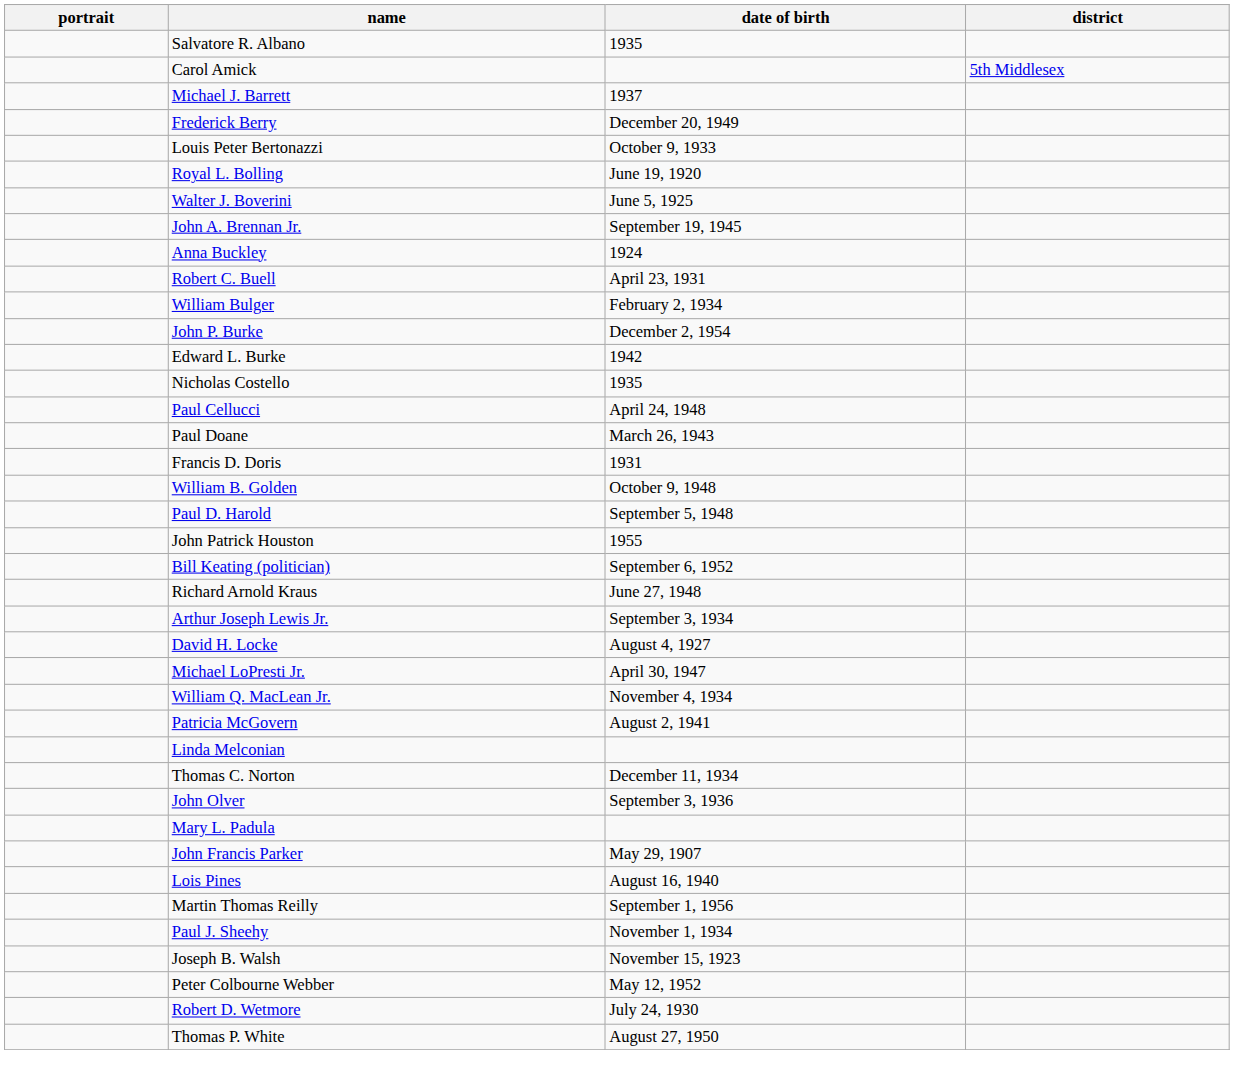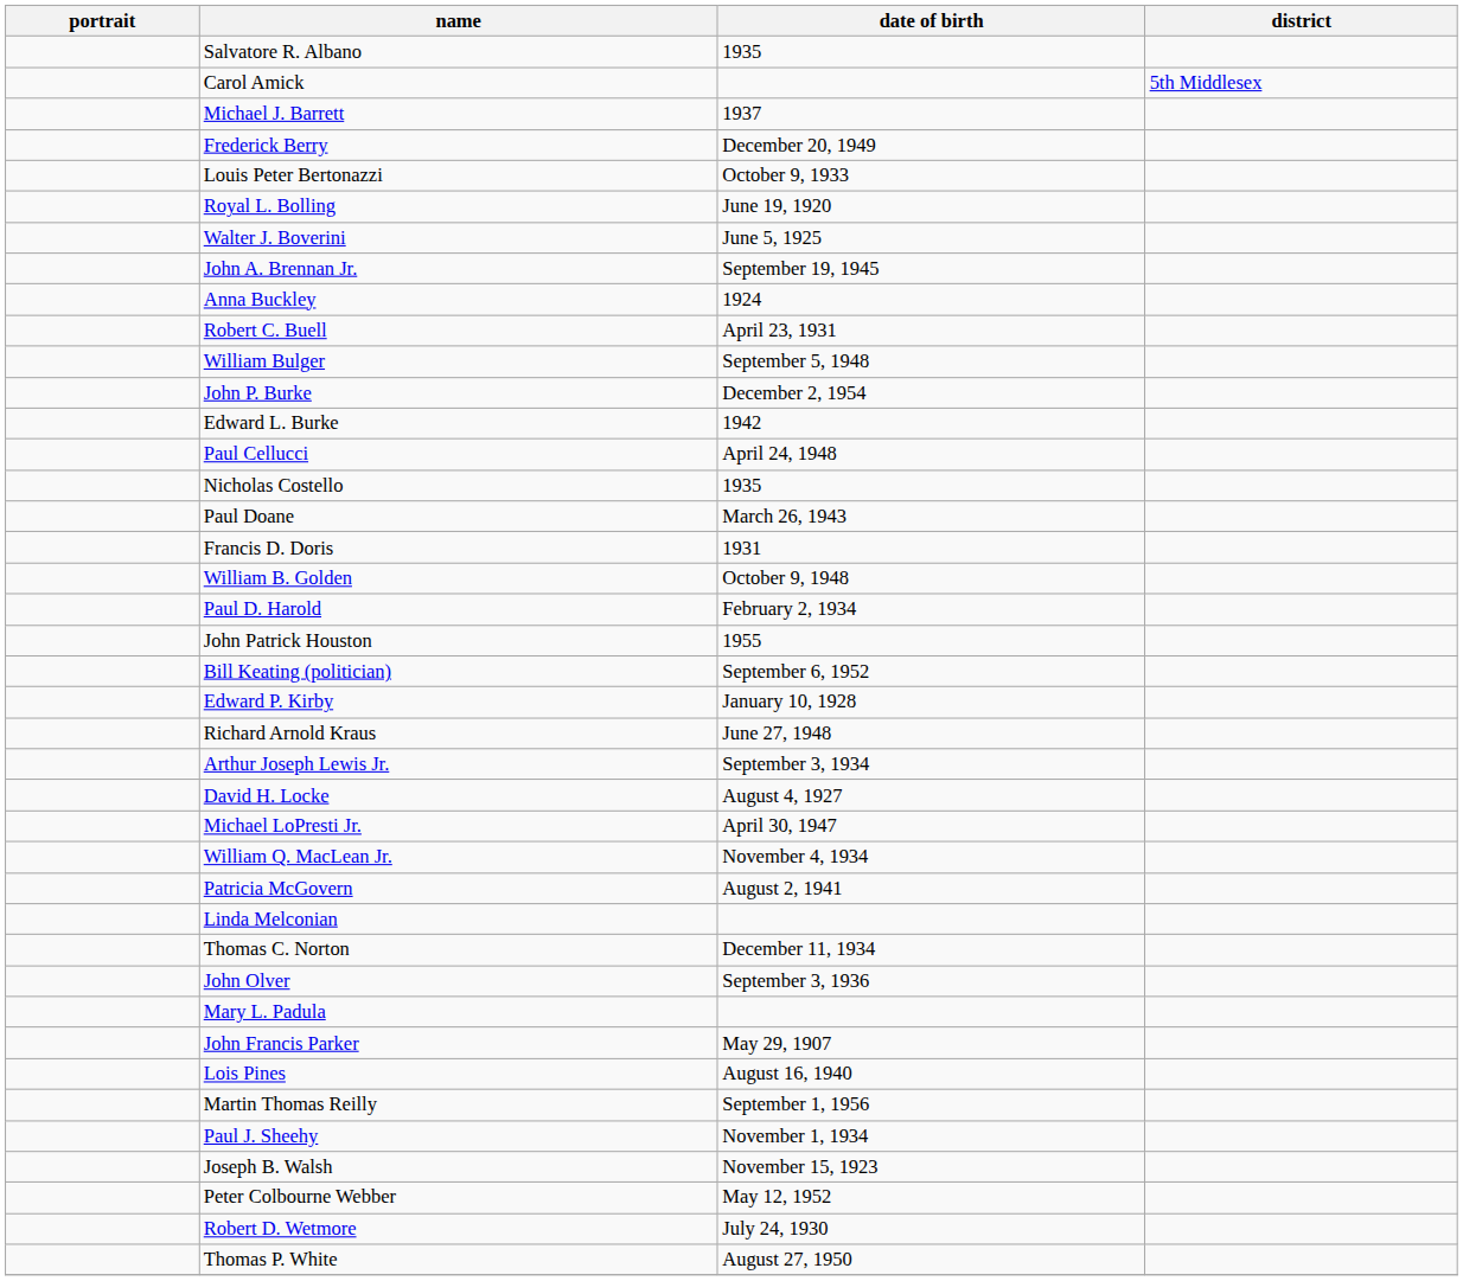William Bulger | date of birth: February 2, 1934 -> September 5, 1948
rows swapped: Paul Cellucci <-> Nicholas Costello
Paul D. Harold | date of birth: September 5, 1948 -> February 2, 1934
+ row: Edward P. Kirby | January 10, 1928
